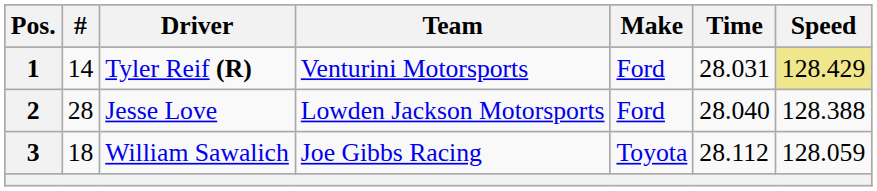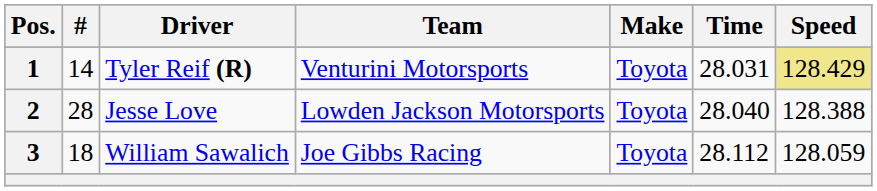1 | Make: Ford -> Toyota
2 | Make: Ford -> Toyota
